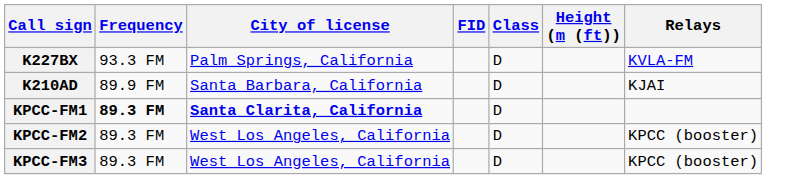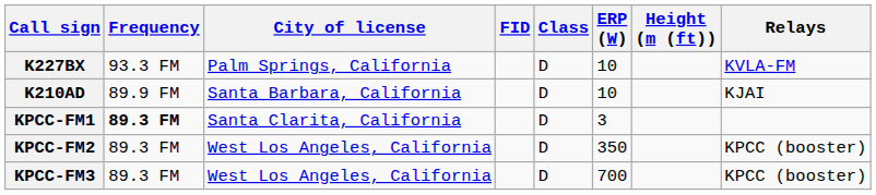+ column: ERP (W) | 10 | 10 | 3 | 350 | 700
KPCC-FM1 | City of license: bold -> normal
